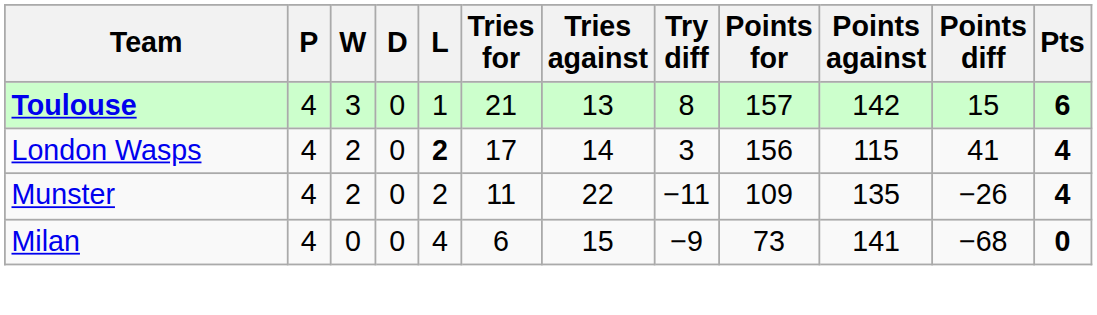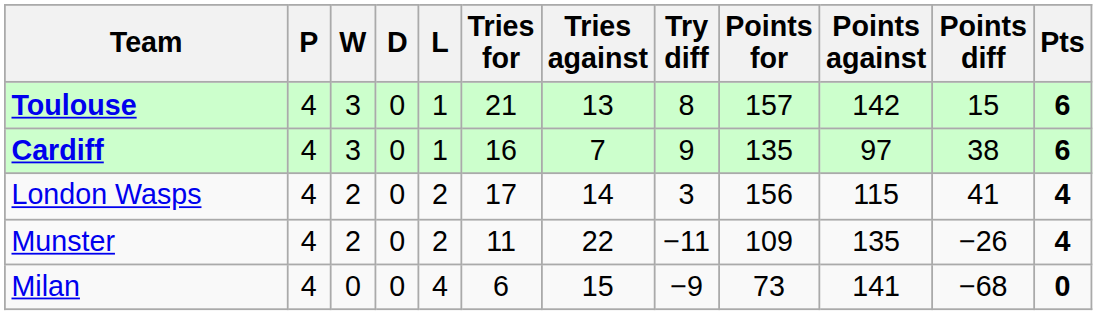+ row: Cardiff | 4 | 3 | 0 | 1 | 16 | 7 | 9 | 135 | 97 | 38 | 6
London Wasps | L: bold -> normal
